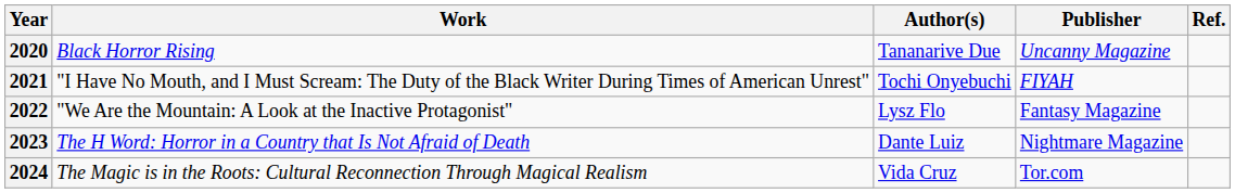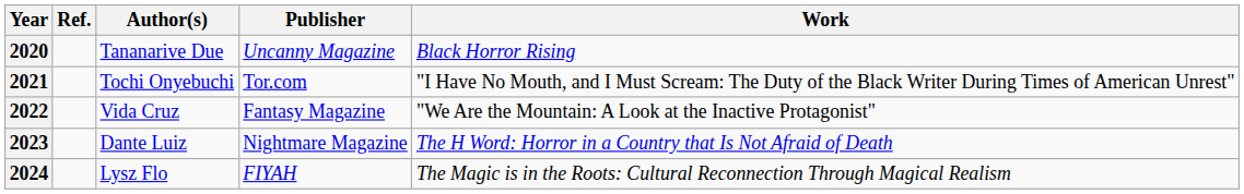columns swapped: Work <-> Ref.
2021 | Publisher: FIYAH -> Tor.com
2022 | Author(s): Lysz Flo -> Vida Cruz
2024 | Author(s): Vida Cruz -> Lysz Flo
2024 | Publisher: Tor.com -> FIYAH
